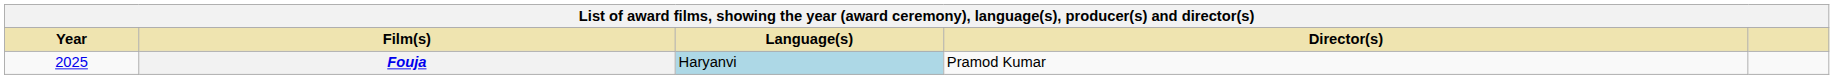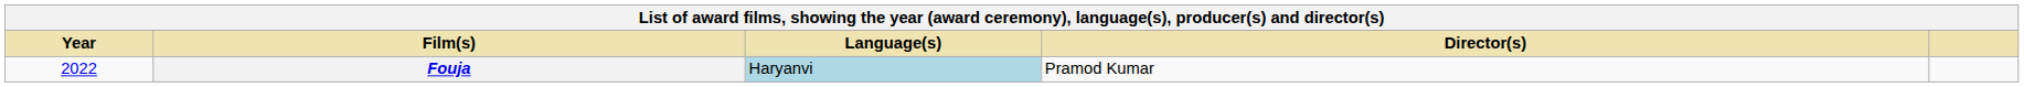Fouja | Year: 2025 -> 2022
